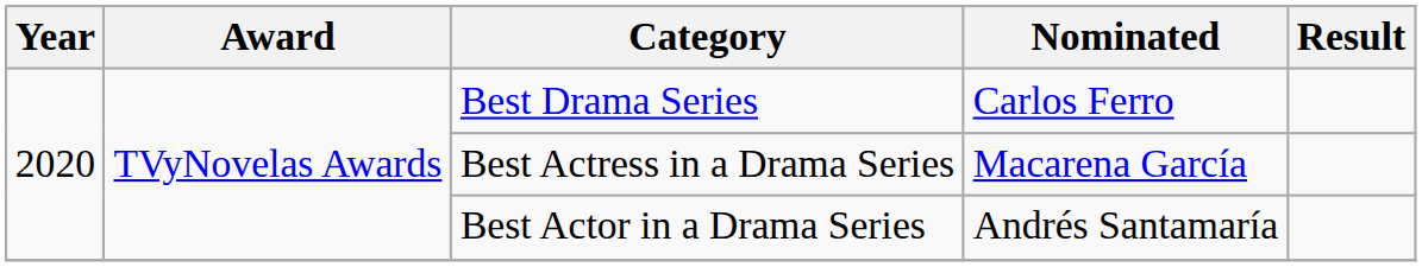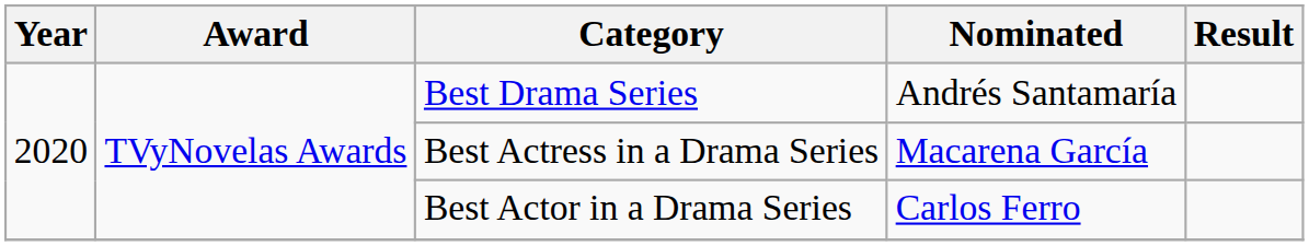Best Drama Series | Nominated: Carlos Ferro -> Andrés Santamaría
Best Actor in a Drama Series | Nominated: Andrés Santamaría -> Carlos Ferro
